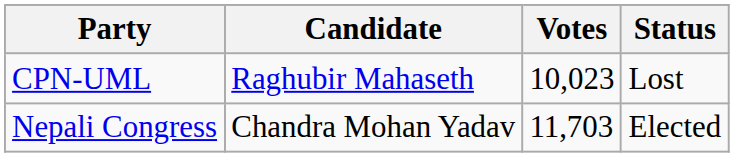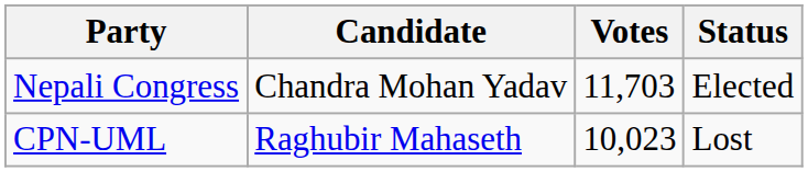rows swapped: Nepali Congress <-> CPN-UML
